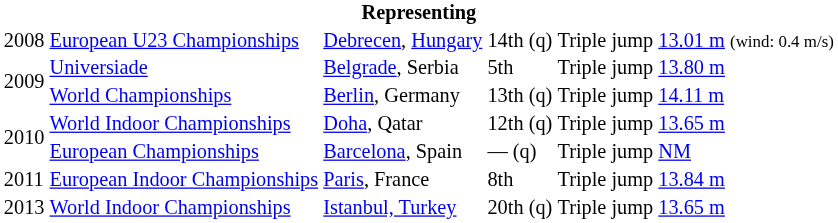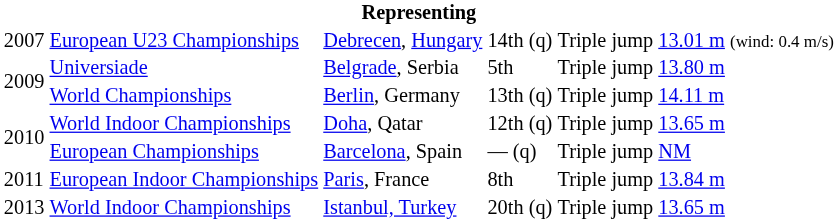Debrecen, Hungary | column 1: 2008 -> 2007
